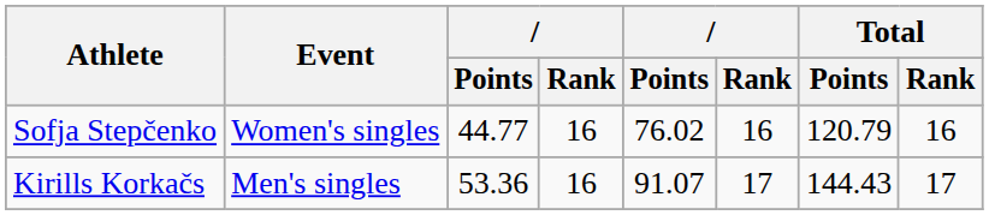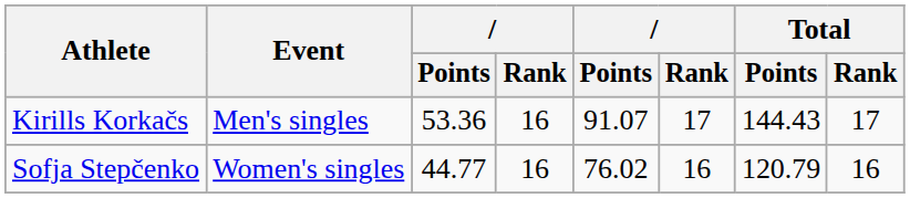rows swapped: Kirills Korkačs <-> Sofja Stepčenko
